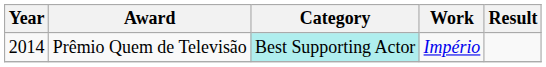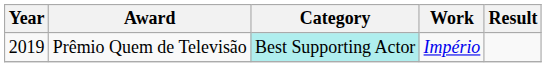Prêmio Quem de Televisão | Year: 2014 -> 2019
